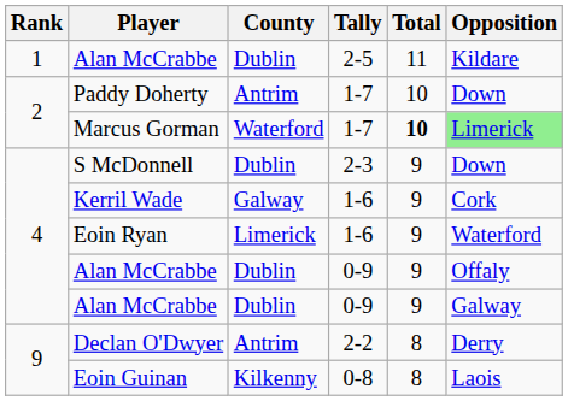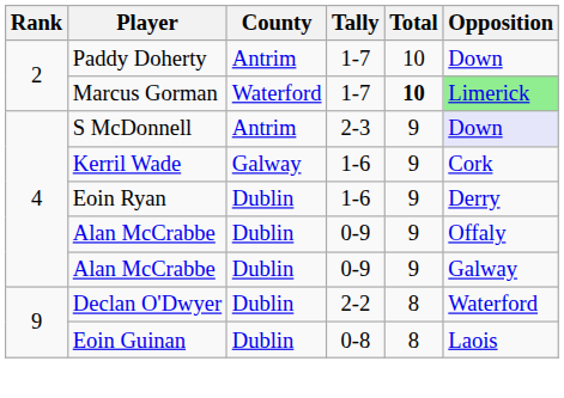- row: 1 | Alan McCrabbe | Dublin | 2-5 | 11 | Kildare
S McDonnell | County: Dublin -> Antrim
S McDonnell | Opposition: no background -> lavender background
Eoin Ryan | County: Limerick -> Dublin
Eoin Ryan | Opposition: Waterford -> Derry
Declan O'Dwyer | County: Antrim -> Dublin
Declan O'Dwyer | Opposition: Derry -> Waterford
Eoin Guinan | County: Kilkenny -> Dublin
